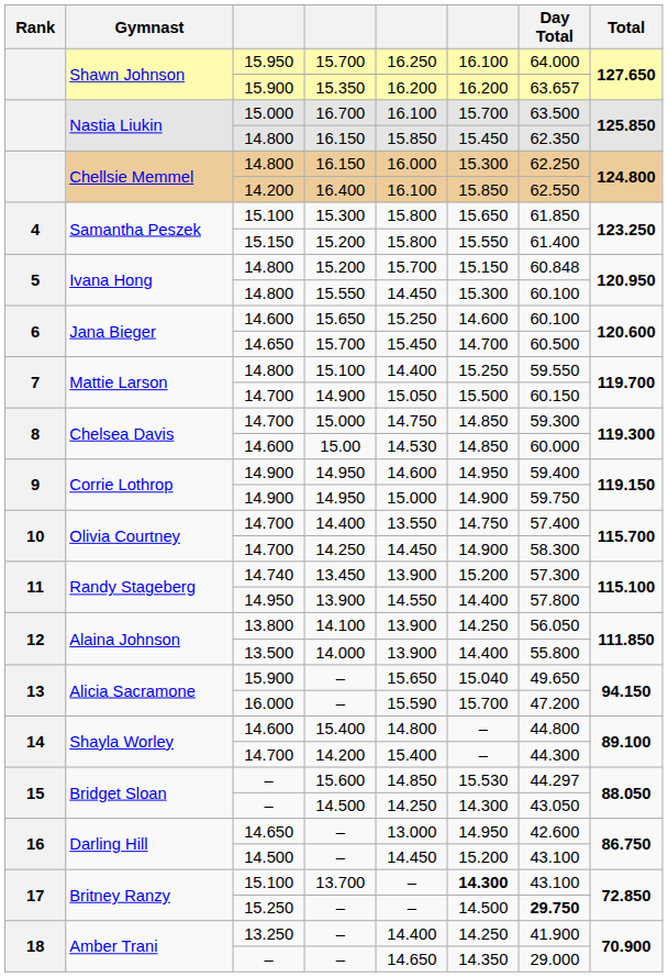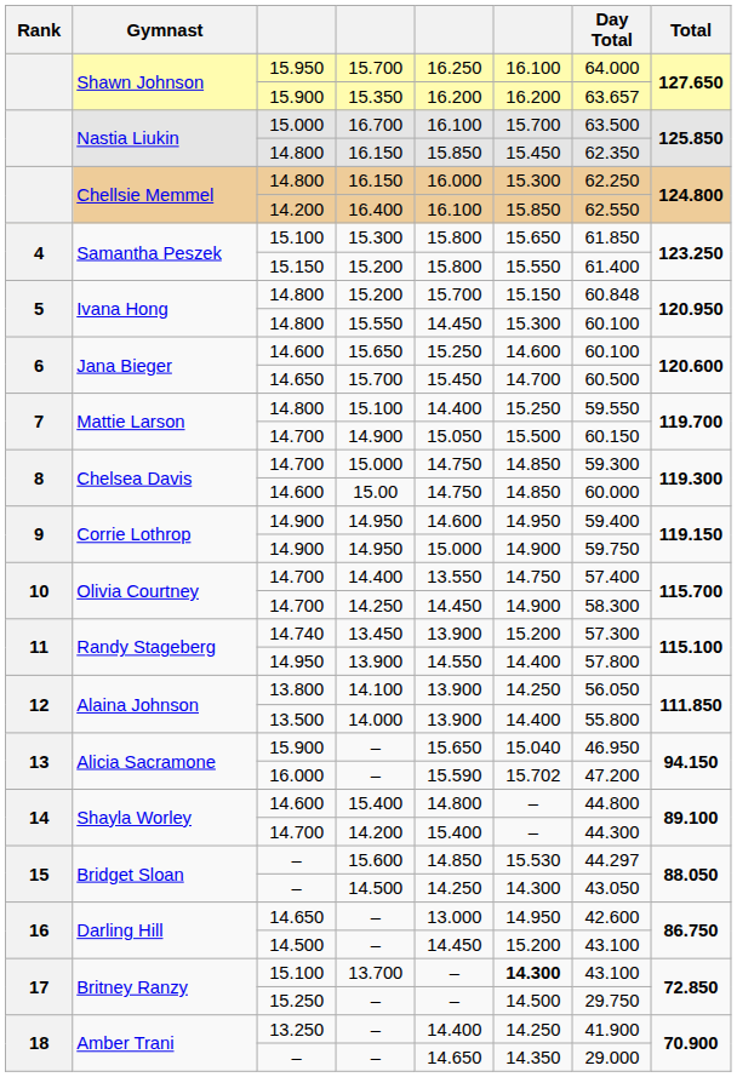15.00 | column 5: 14.530 -> 14.750
15.900 / – | Day Total: 49.650 -> 46.950
16.000 / – | column 6: 15.700 -> 15.702
15.250 / – | Day Total: bold -> normal
